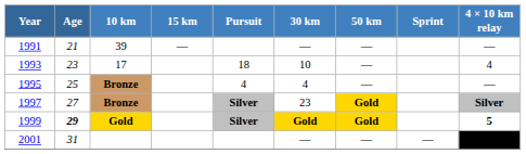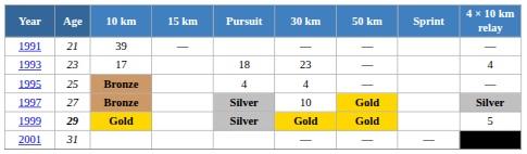1993 | 30 km: 10 -> 23
1997 | 30 km: 23 -> 10
1999 | 4 × 10 km relay: bold -> normal
